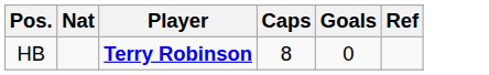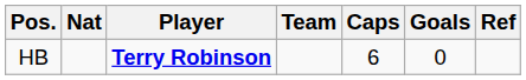+ column: Team
HB | Caps: 8 -> 6
